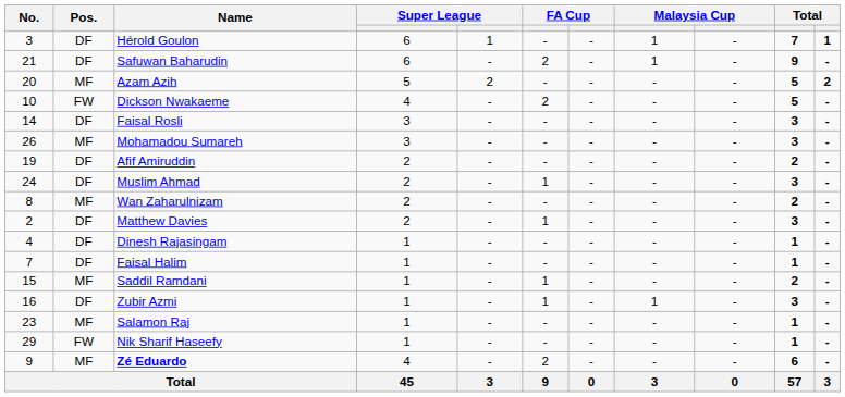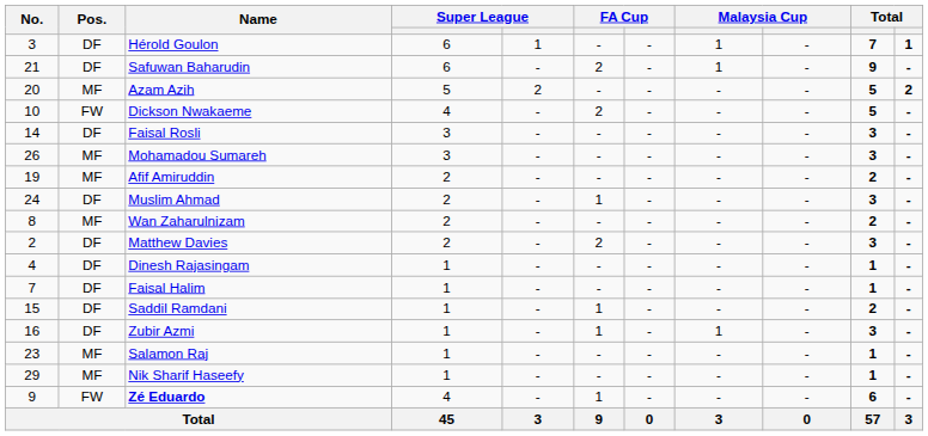Afif Amiruddin | Pos.: DF -> MF
Matthew Davies | column 6: 1 -> 2
Saddil Ramdani | Pos.: MF -> DF
Nik Sharif Haseefy | Pos.: FW -> MF
Zé Eduardo | Pos.: MF -> FW
Zé Eduardo | column 6: 2 -> 1
